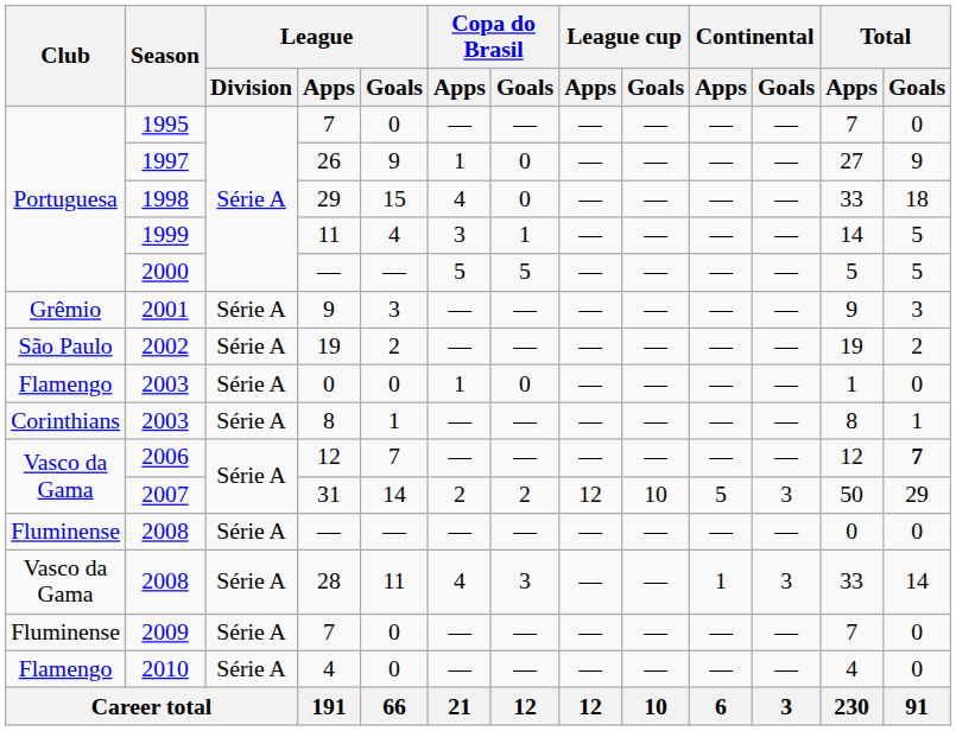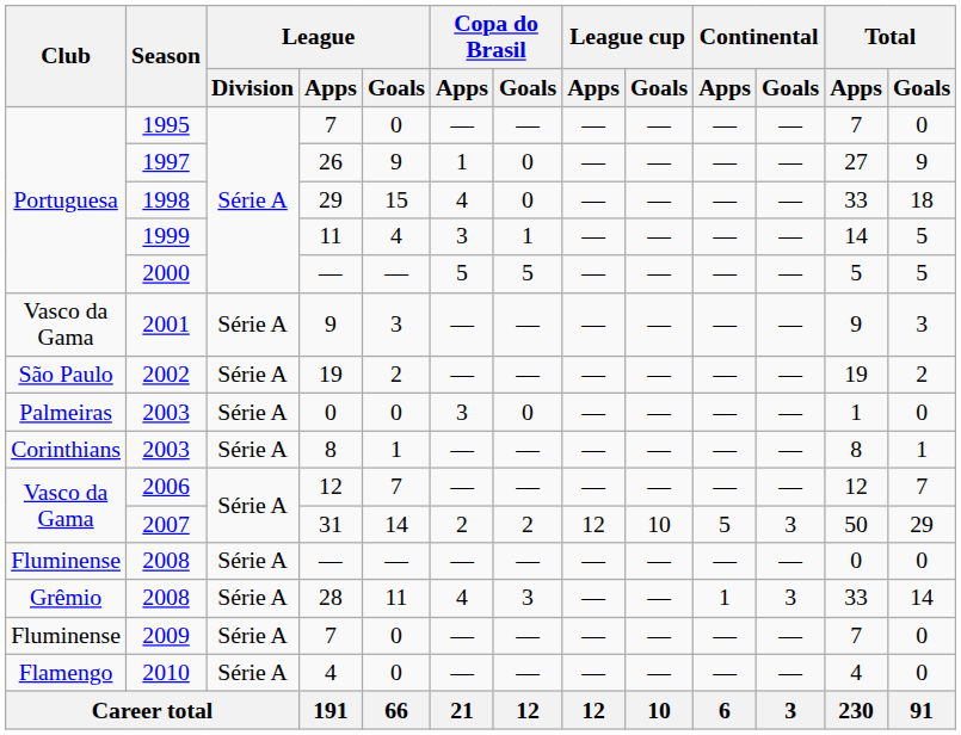2001 | Club: Grêmio -> Vasco da Gama
2003 / 0 | Club: Flamengo -> Palmeiras
2003 / 0 | Copa do Brasil / Apps: 1 -> 3
2006 | Total / Goals: bold -> normal
2008 / 28 | Club: Vasco da Gama -> Grêmio
